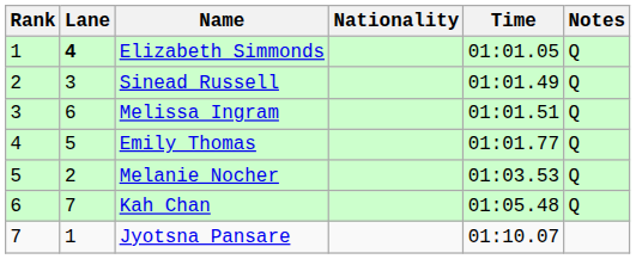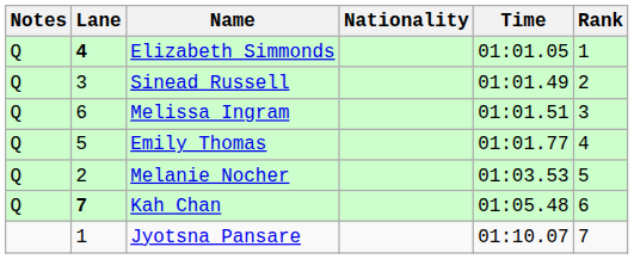columns swapped: Rank <-> Notes
Kah Chan | Lane: normal -> bold
